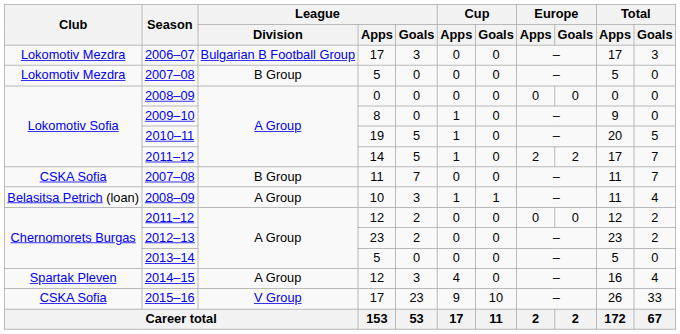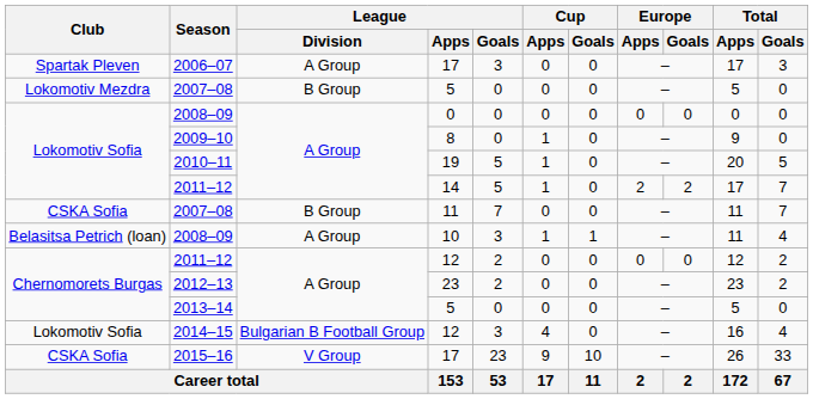2006–07 | Club: Lokomotiv Mezdra -> Spartak Pleven
2006–07 | League / Division: Bulgarian B Football Group -> A Group
2014–15 | Club: Spartak Pleven -> Lokomotiv Sofia
2014–15 | League / Division: A Group -> Bulgarian B Football Group
